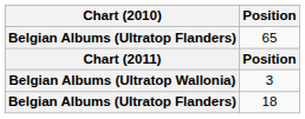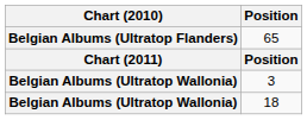18 | Chart (2010): Belgian Albums (Ultratop Flanders) -> Belgian Albums (Ultratop Wallonia)
